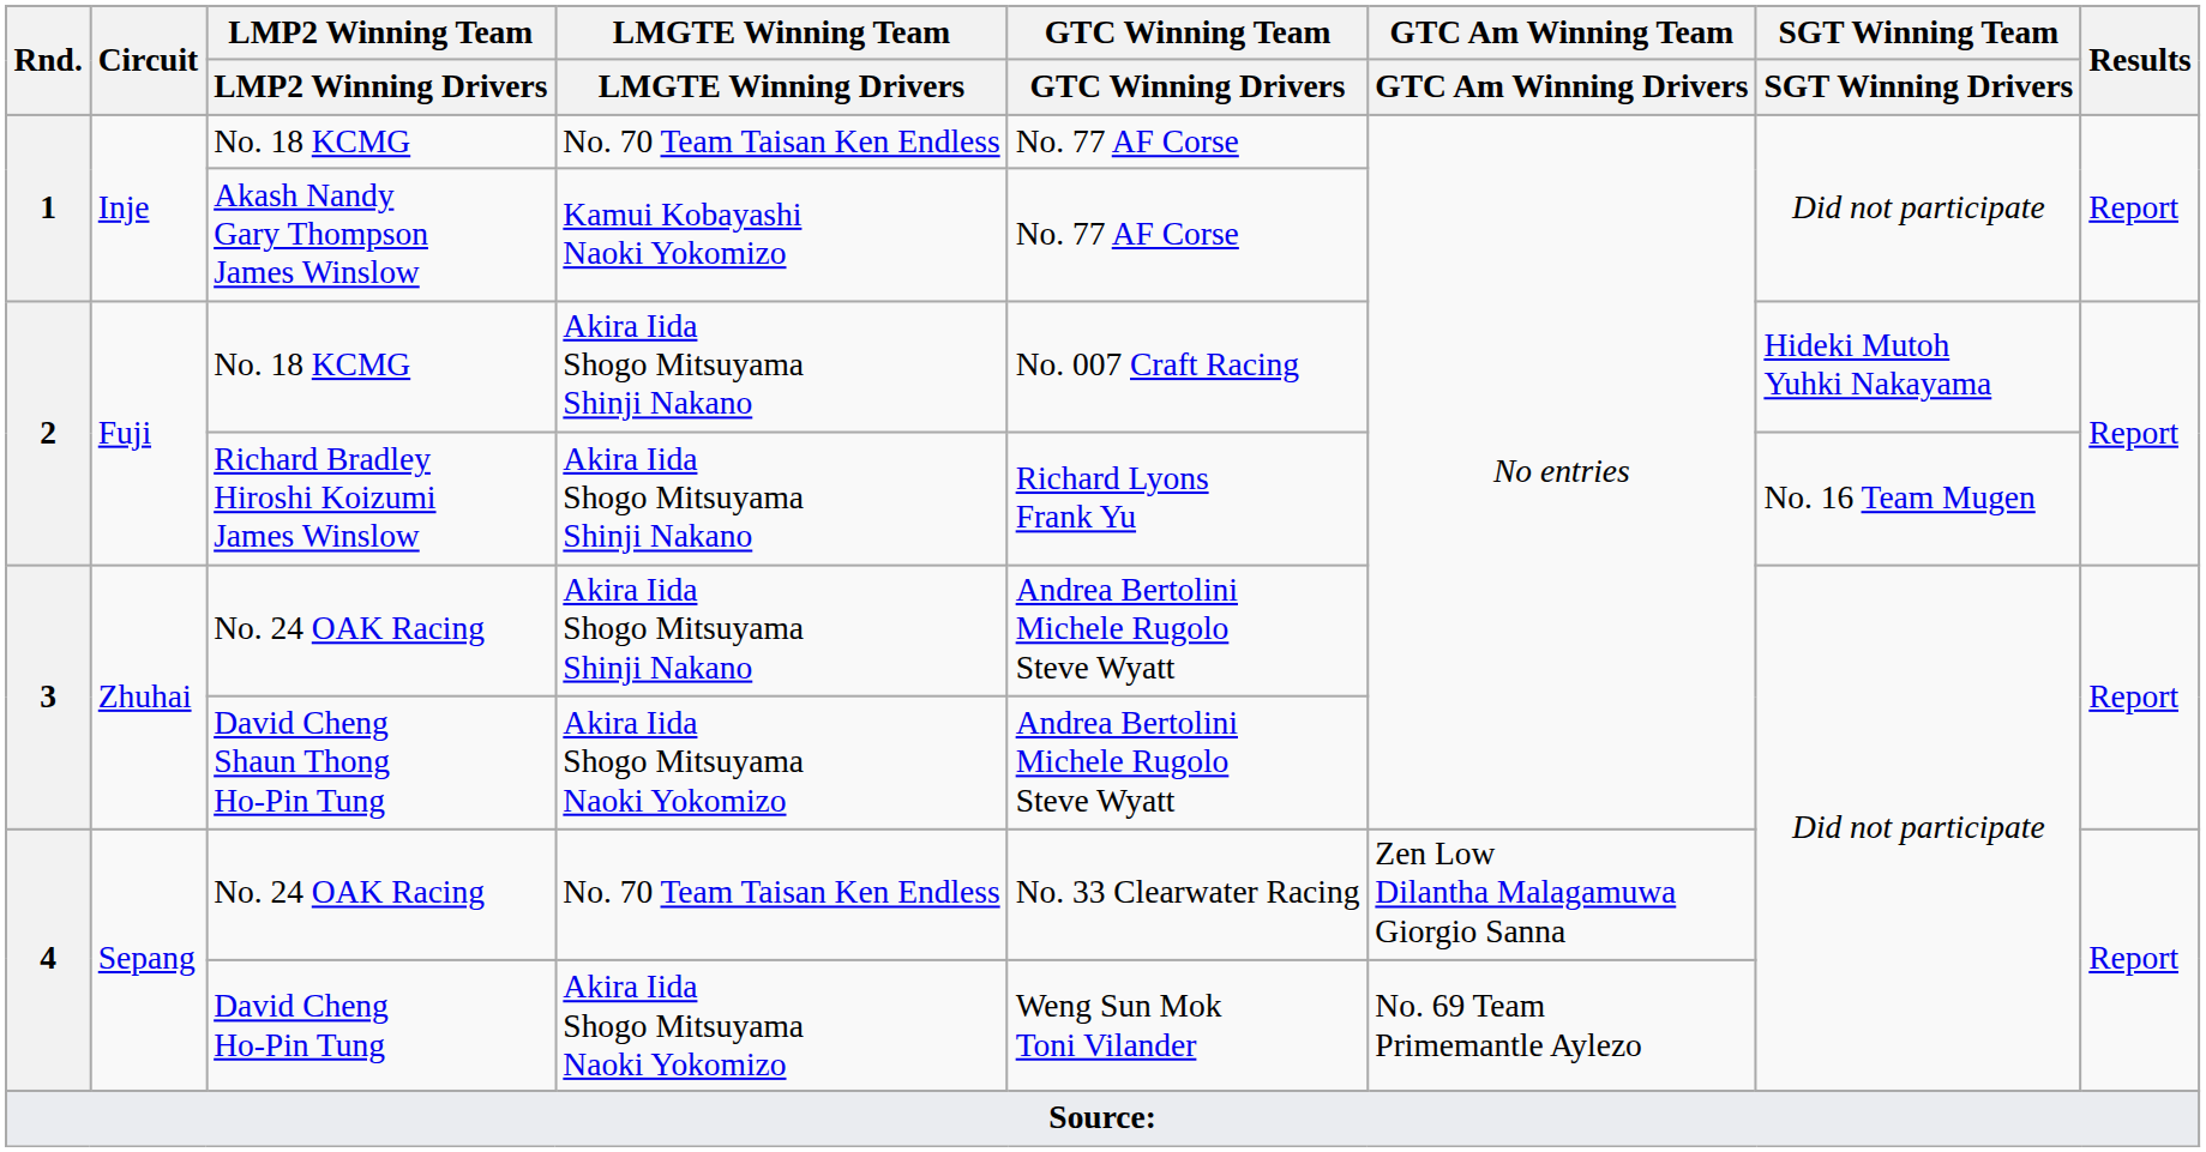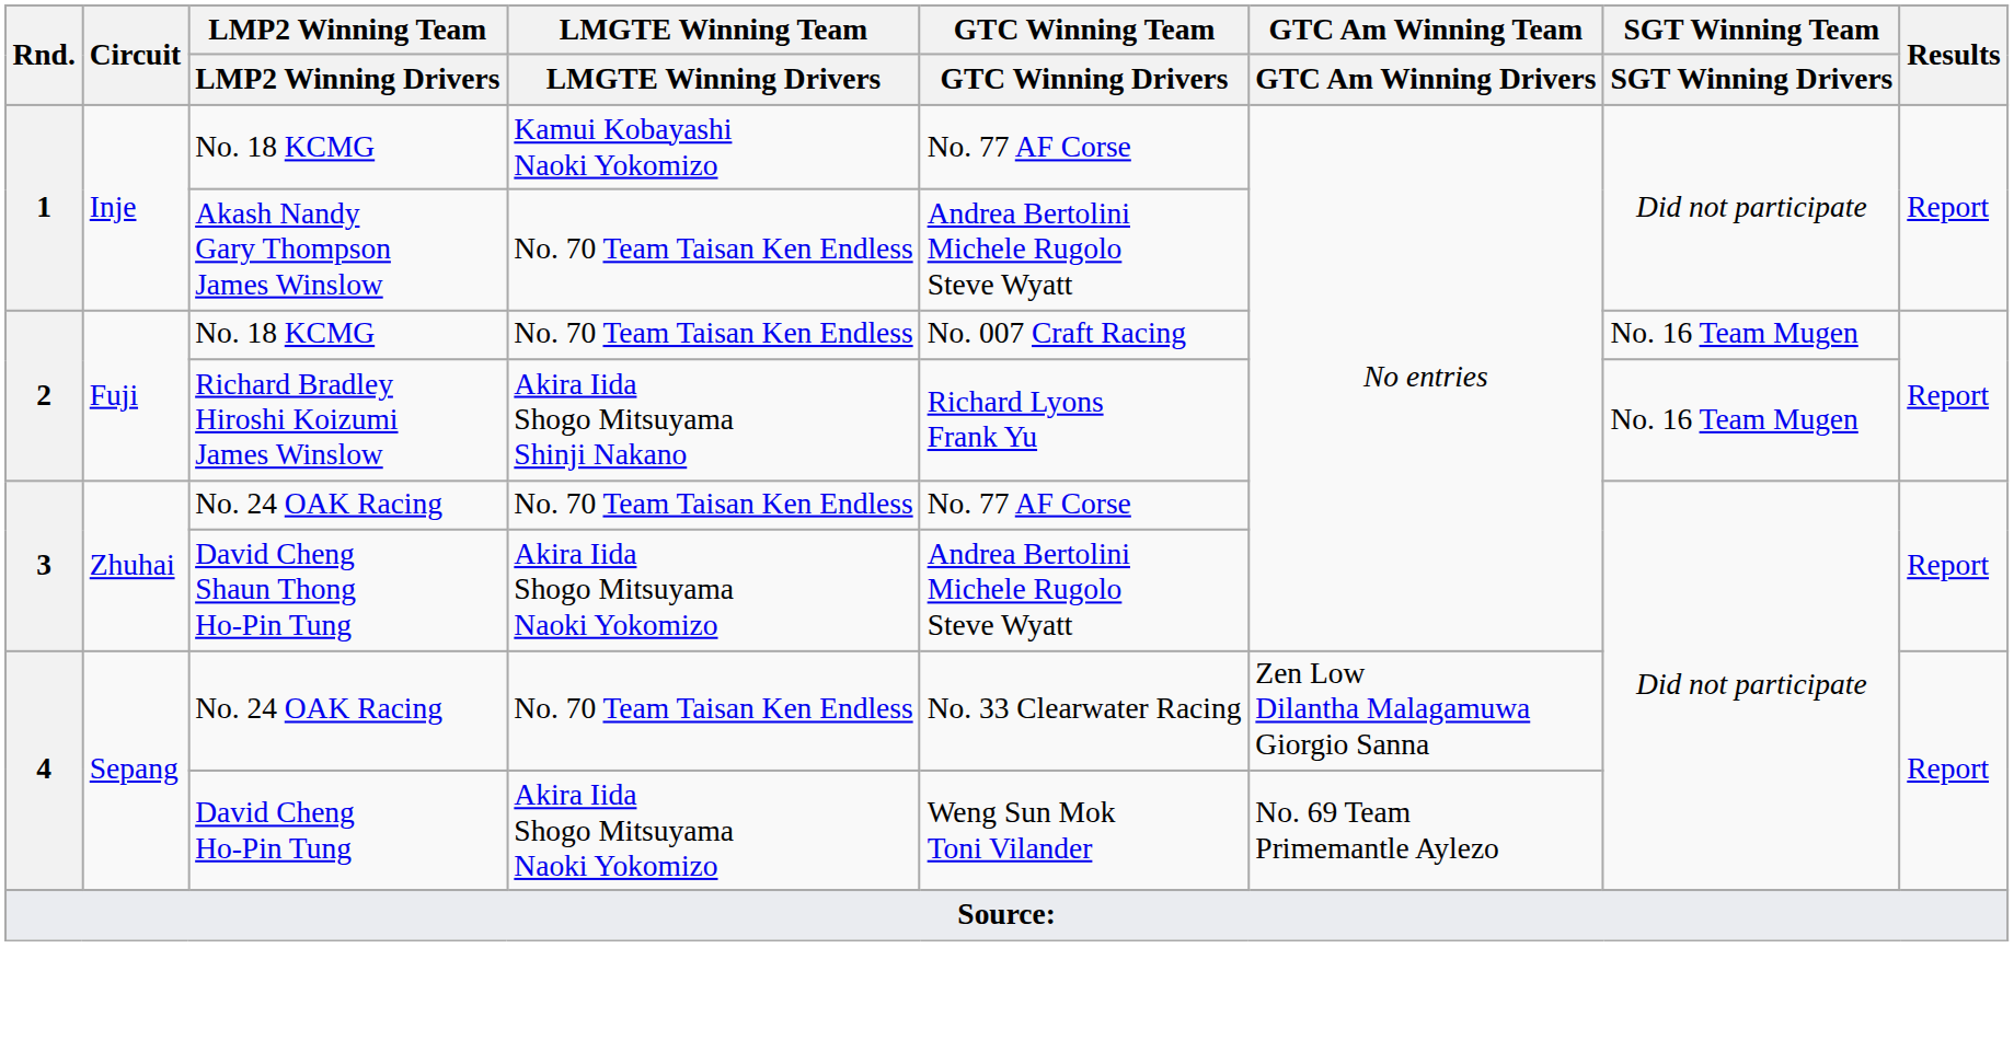1 / No. 18 KCMG | LMGTE Winning Team / LMGTE Winning Drivers: No. 70 Team Taisan Ken Endless -> Kamui Kobayashi Naoki Yokomizo
Akash Nandy Gary Thompson James Winslow | LMGTE Winning Team / LMGTE Winning Drivers: Kamui Kobayashi Naoki Yokomizo -> No. 70 Team Taisan Ken Endless
Akash Nandy Gary Thompson James Winslow | GTC Winning Team / GTC Winning Drivers: No. 77 AF Corse -> Andrea Bertolini Michele Rugolo Steve Wyatt
2 / No. 18 KCMG | LMGTE Winning Team / LMGTE Winning Drivers: Akira Iida Shogo Mitsuyama Shinji Nakano -> No. 70 Team Taisan Ken Endless
2 / No. 18 KCMG | SGT Winning Team / SGT Winning Drivers: Hideki Mutoh Yuhki Nakayama -> No. 16 Team Mugen
3 / No. 24 OAK Racing | LMGTE Winning Team / LMGTE Winning Drivers: Akira Iida Shogo Mitsuyama Shinji Nakano -> No. 70 Team Taisan Ken Endless
3 / No. 24 OAK Racing | GTC Winning Team / GTC Winning Drivers: Andrea Bertolini Michele Rugolo Steve Wyatt -> No. 77 AF Corse
